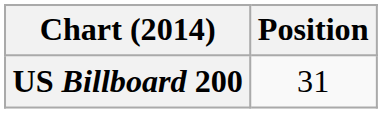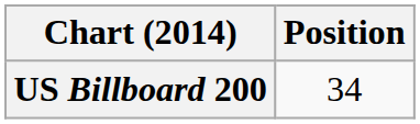US Billboard 200 | Position: 31 -> 34
